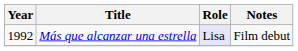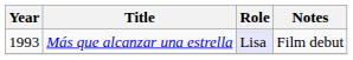Más que alcanzar una estrella | Year: 1992 -> 1993
